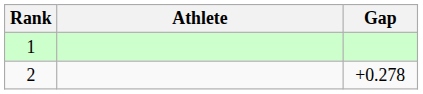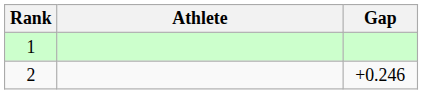2 | Gap: +0.278 -> +0.246
